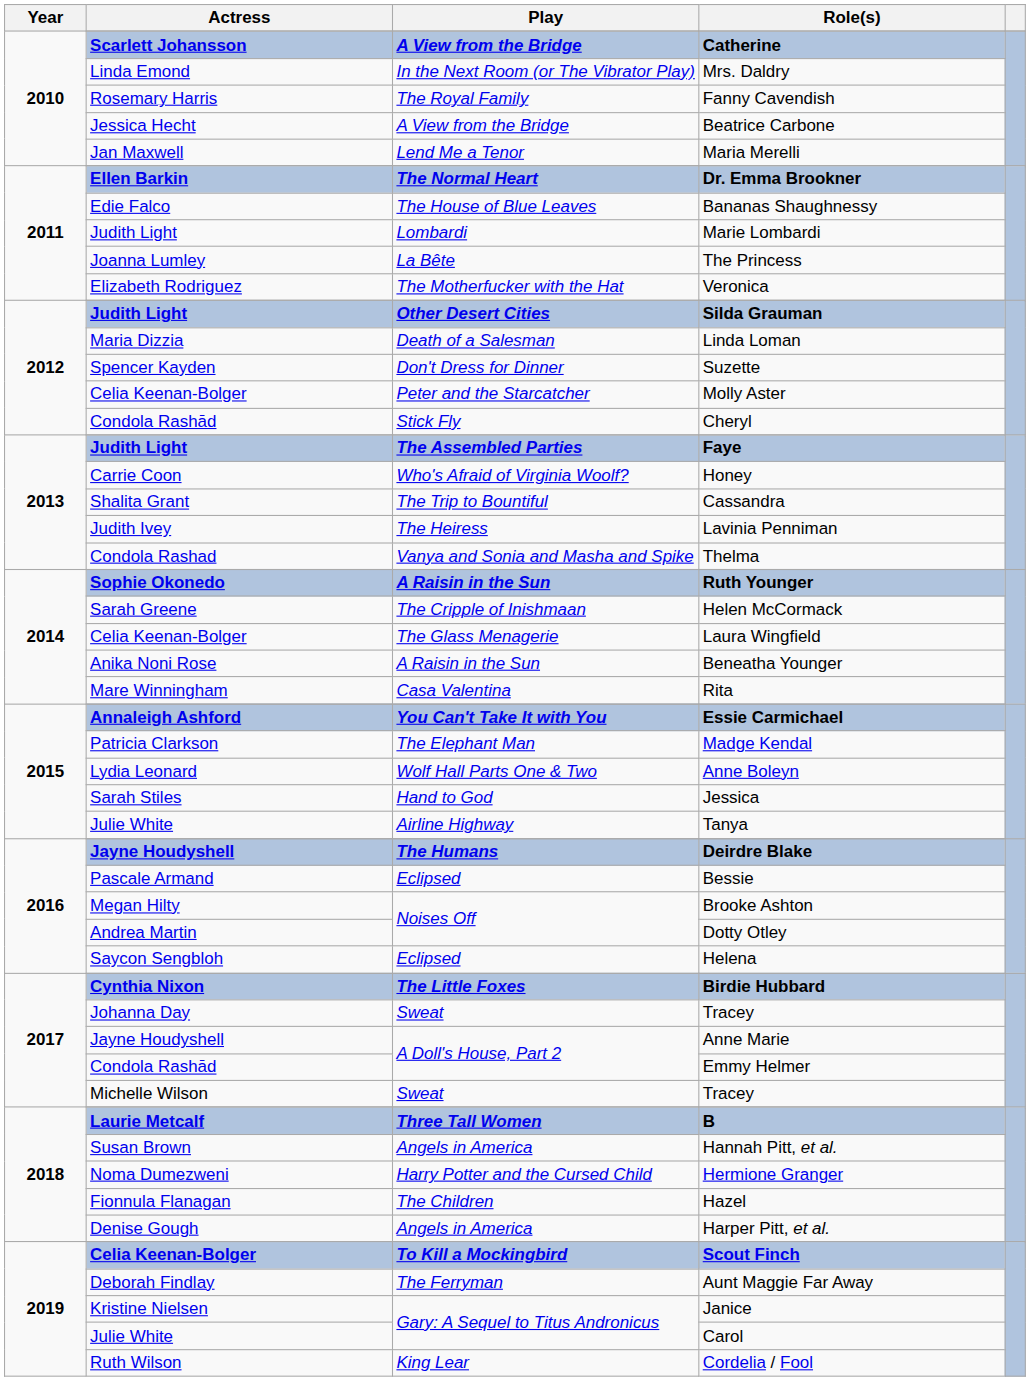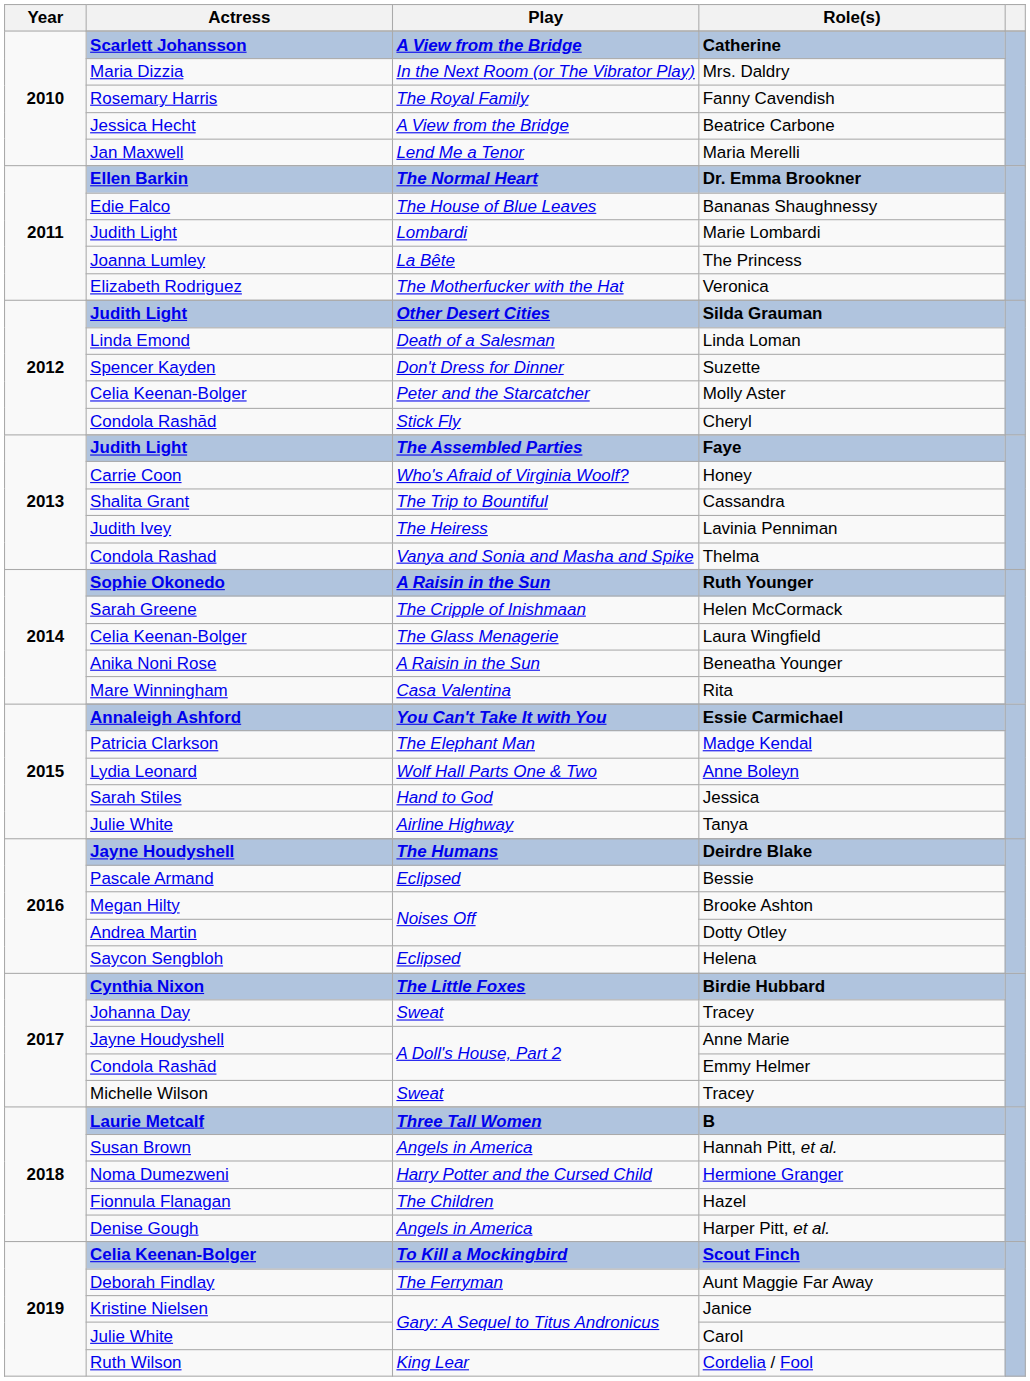Mrs. Daldry | Actress: Linda Emond -> Maria Dizzia
Linda Loman | Actress: Maria Dizzia -> Linda Emond
